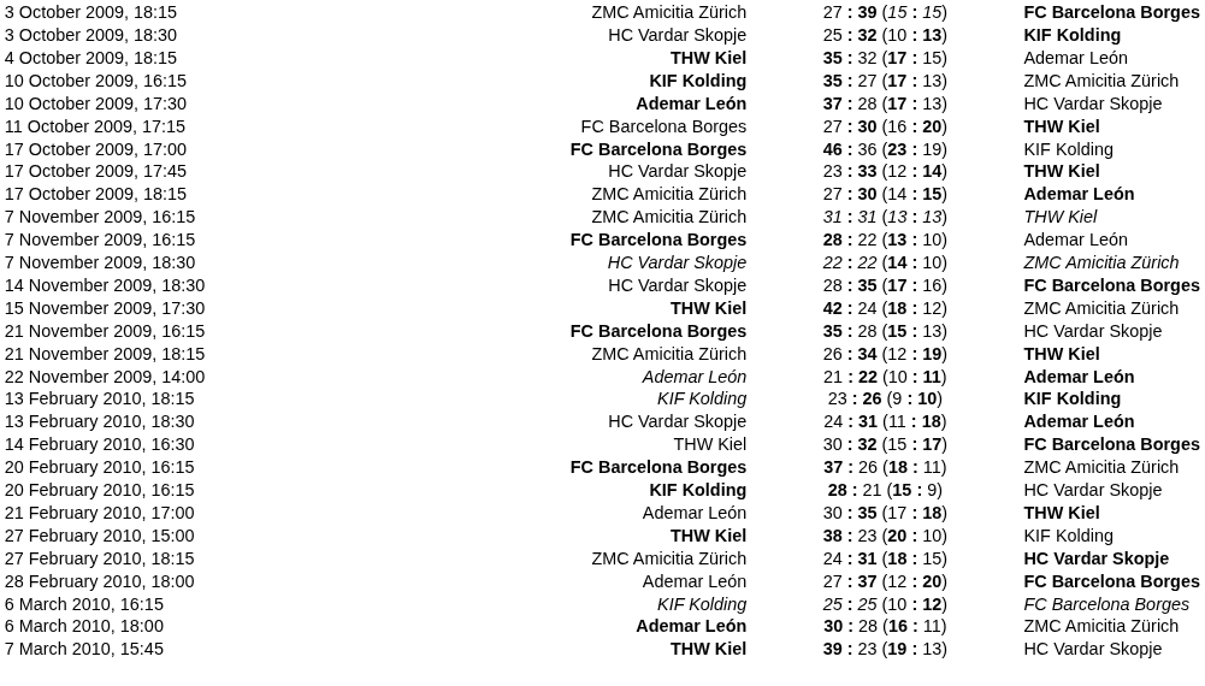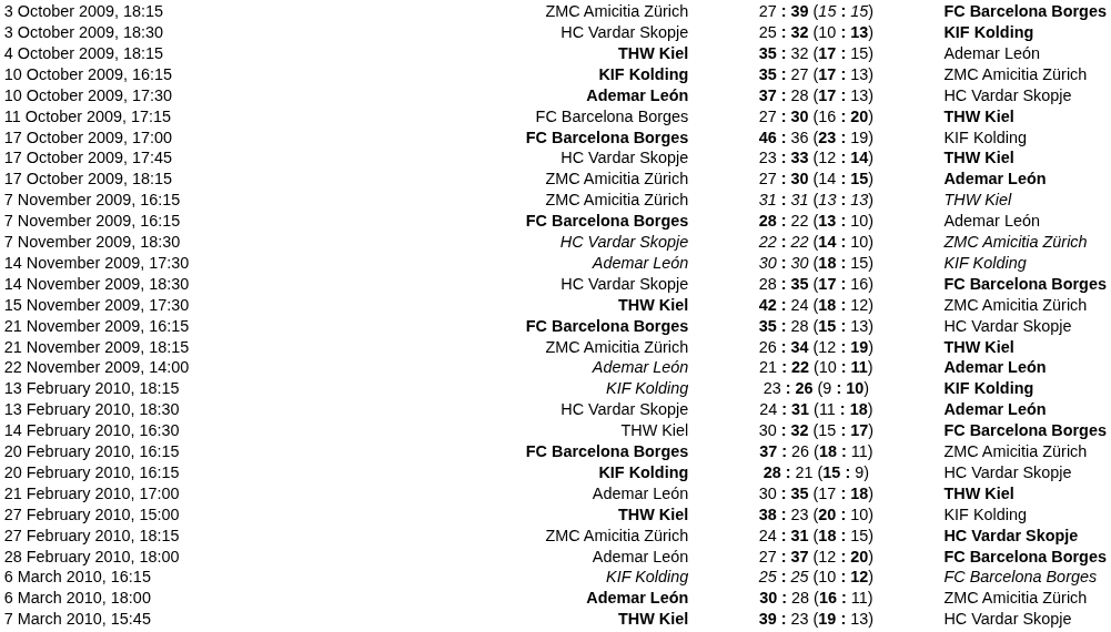+ row: 14 November 2009, 17:30 | Ademar León | 30 : 30 (18 : 15) | KIF Kolding
